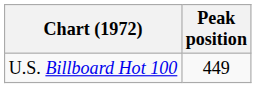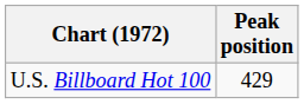U.S. Billboard Hot 100 | Peak position: 449 -> 429
